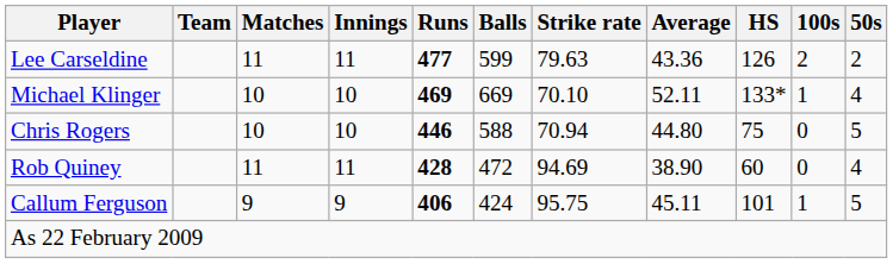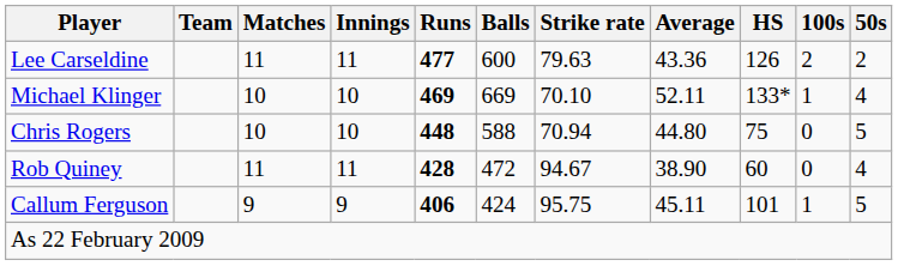Lee Carseldine | Balls: 599 -> 600
Chris Rogers | Runs: 446 -> 448
Rob Quiney | Strike rate: 94.69 -> 94.67
